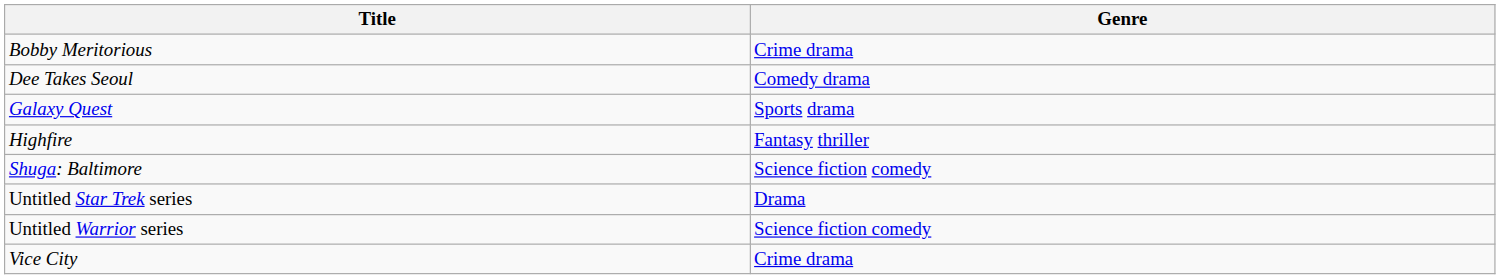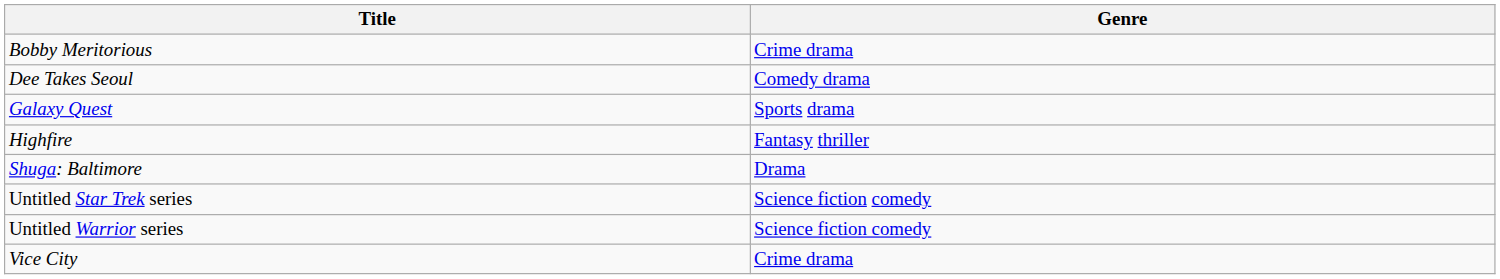Shuga: Baltimore | Genre: Science fiction comedy -> Drama
Untitled Star Trek series | Genre: Drama -> Science fiction comedy
